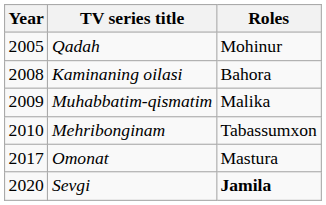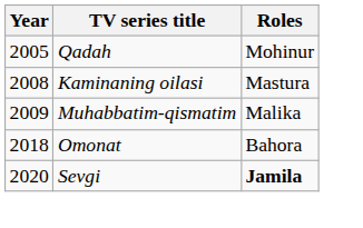Kaminaning oilasi | Roles: Bahora -> Mastura
- row: 2010 | Mehribonginam | Tabassumxon
Omonat | Year: 2017 -> 2018
Omonat | Roles: Mastura -> Bahora
